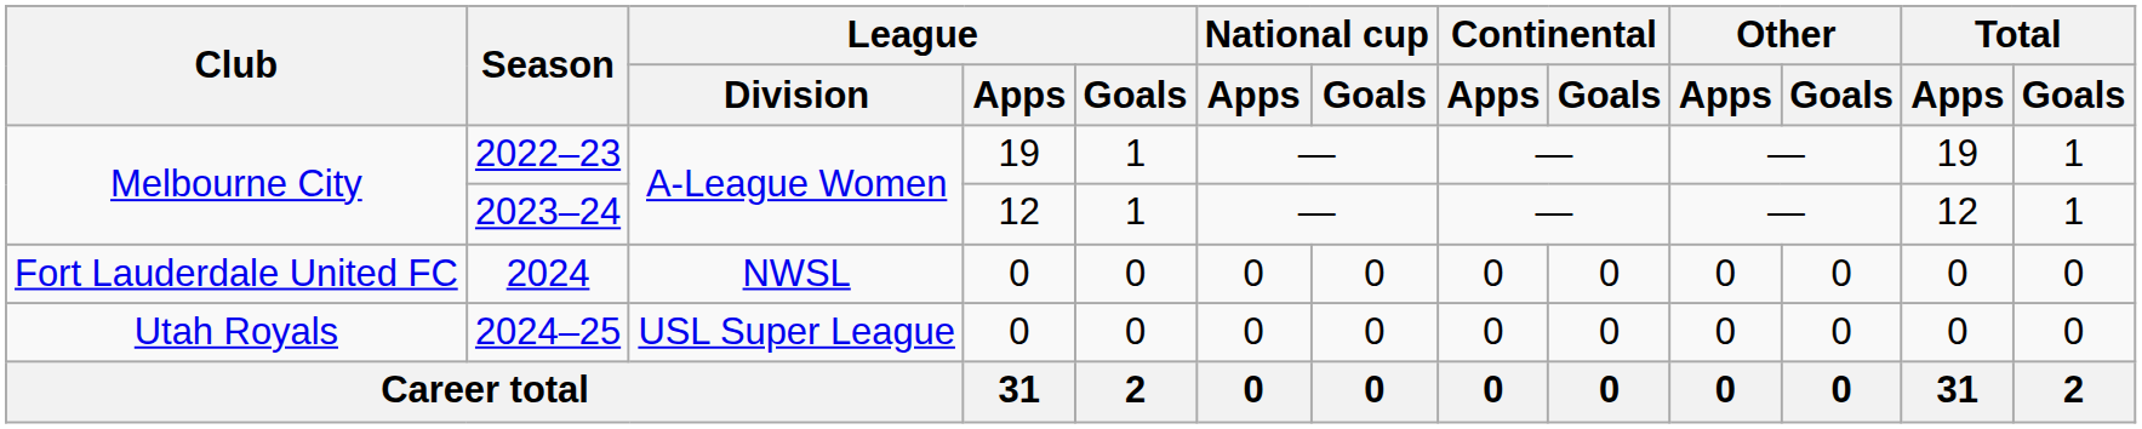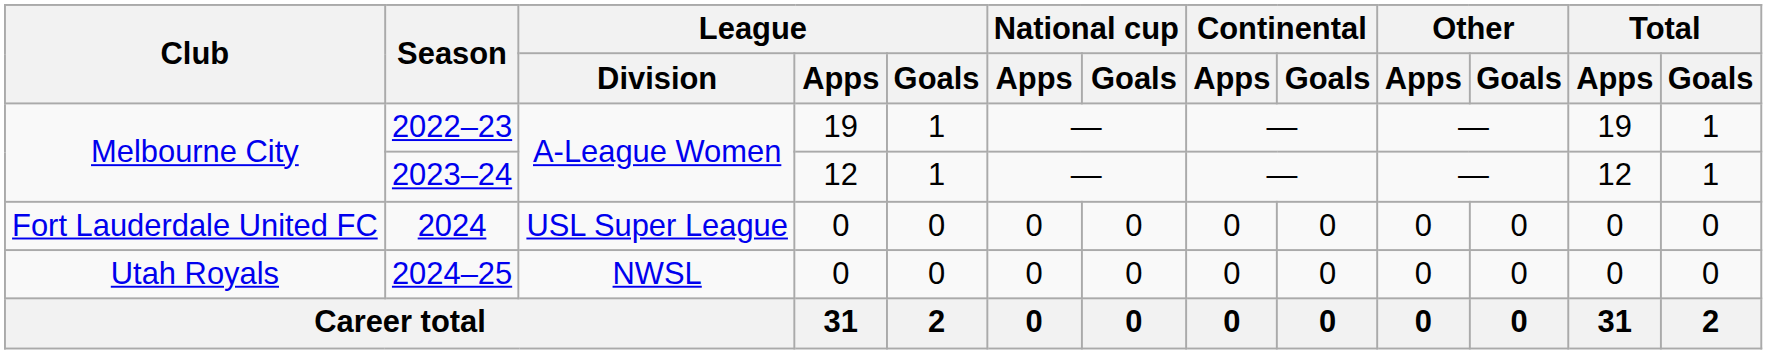2024 | League / Division: NWSL -> USL Super League
2024–25 | League / Division: USL Super League -> NWSL
